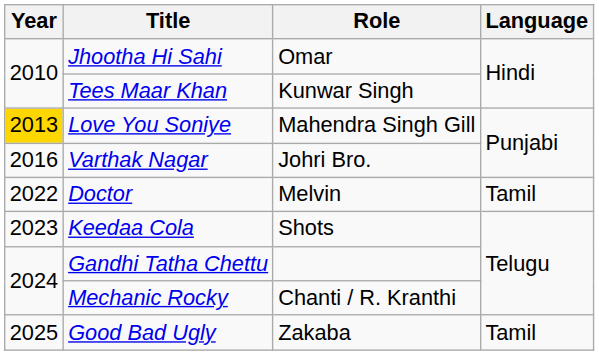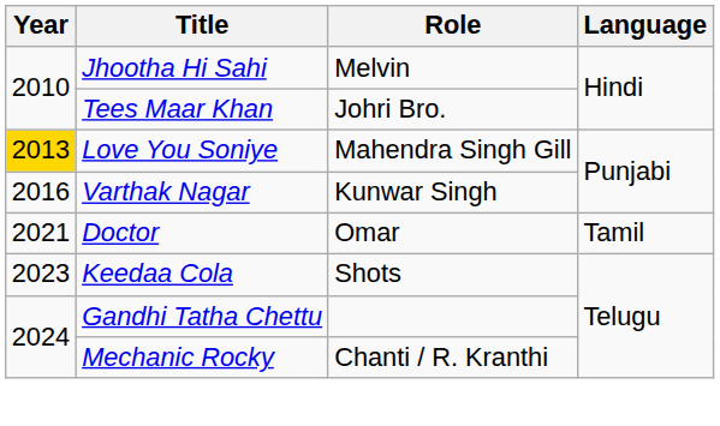Jhootha Hi Sahi | Role: Omar -> Melvin
Tees Maar Khan | Role: Kunwar Singh -> Johri Bro.
Varthak Nagar | Role: Johri Bro. -> Kunwar Singh
Doctor | Year: 2022 -> 2021
Doctor | Role: Melvin -> Omar
- row: 2025 | Good Bad Ugly | Zakaba | Tamil
